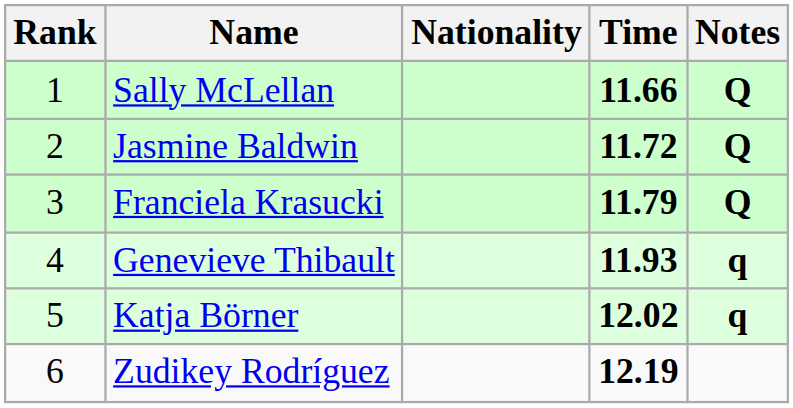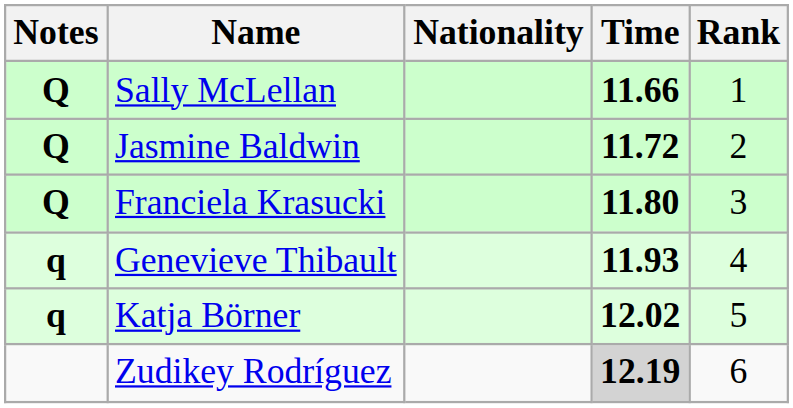columns swapped: Rank <-> Notes
Franciela Krasucki | Time: 11.79 -> 11.80
Zudikey Rodríguez | Time: no background -> lightgrey background
